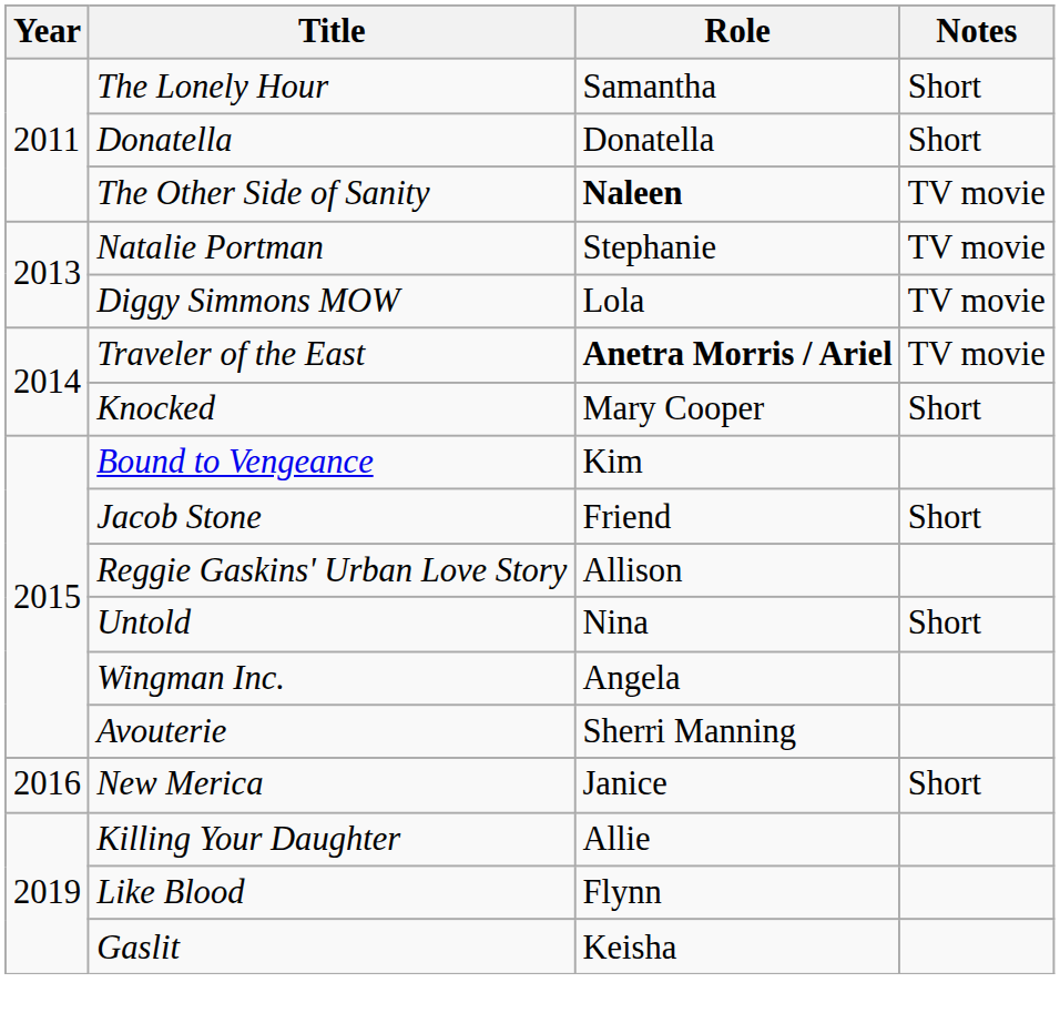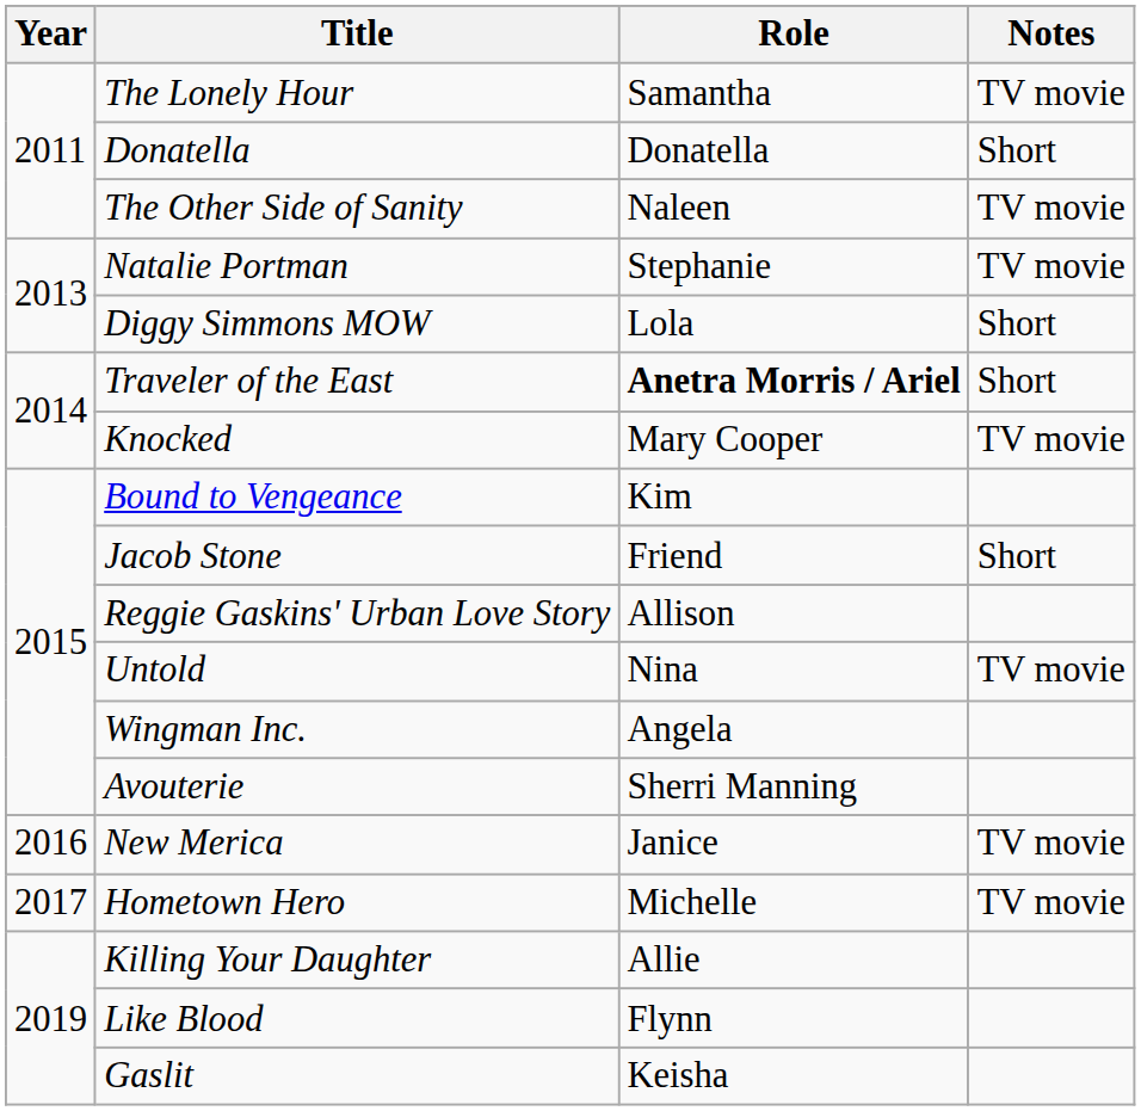The Lonely Hour | Notes: Short -> TV movie
The Other Side of Sanity | Role: bold -> normal
Diggy Simmons MOW | Notes: TV movie -> Short
Traveler of the East | Notes: TV movie -> Short
Knocked | Notes: Short -> TV movie
Untold | Notes: Short -> TV movie
New Merica | Notes: Short -> TV movie
+ row: 2017 | Hometown Hero | Michelle | TV movie
